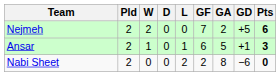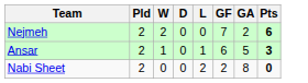- column: GD | +5 | +1 | −6
